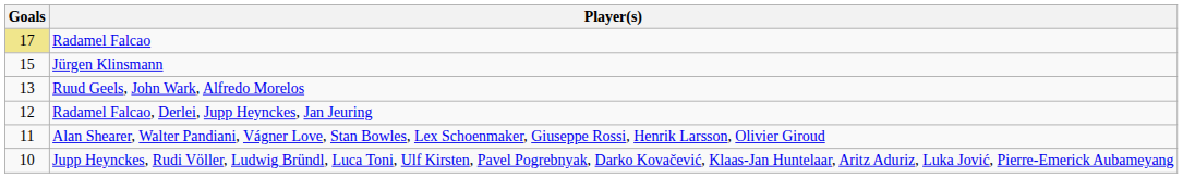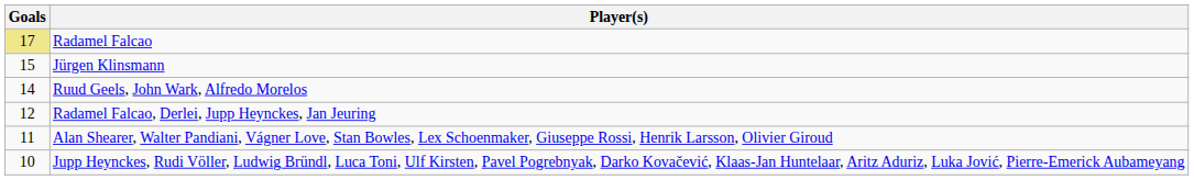Ruud Geels, John Wark, Alfredo Morelos | Goals: 13 -> 14
